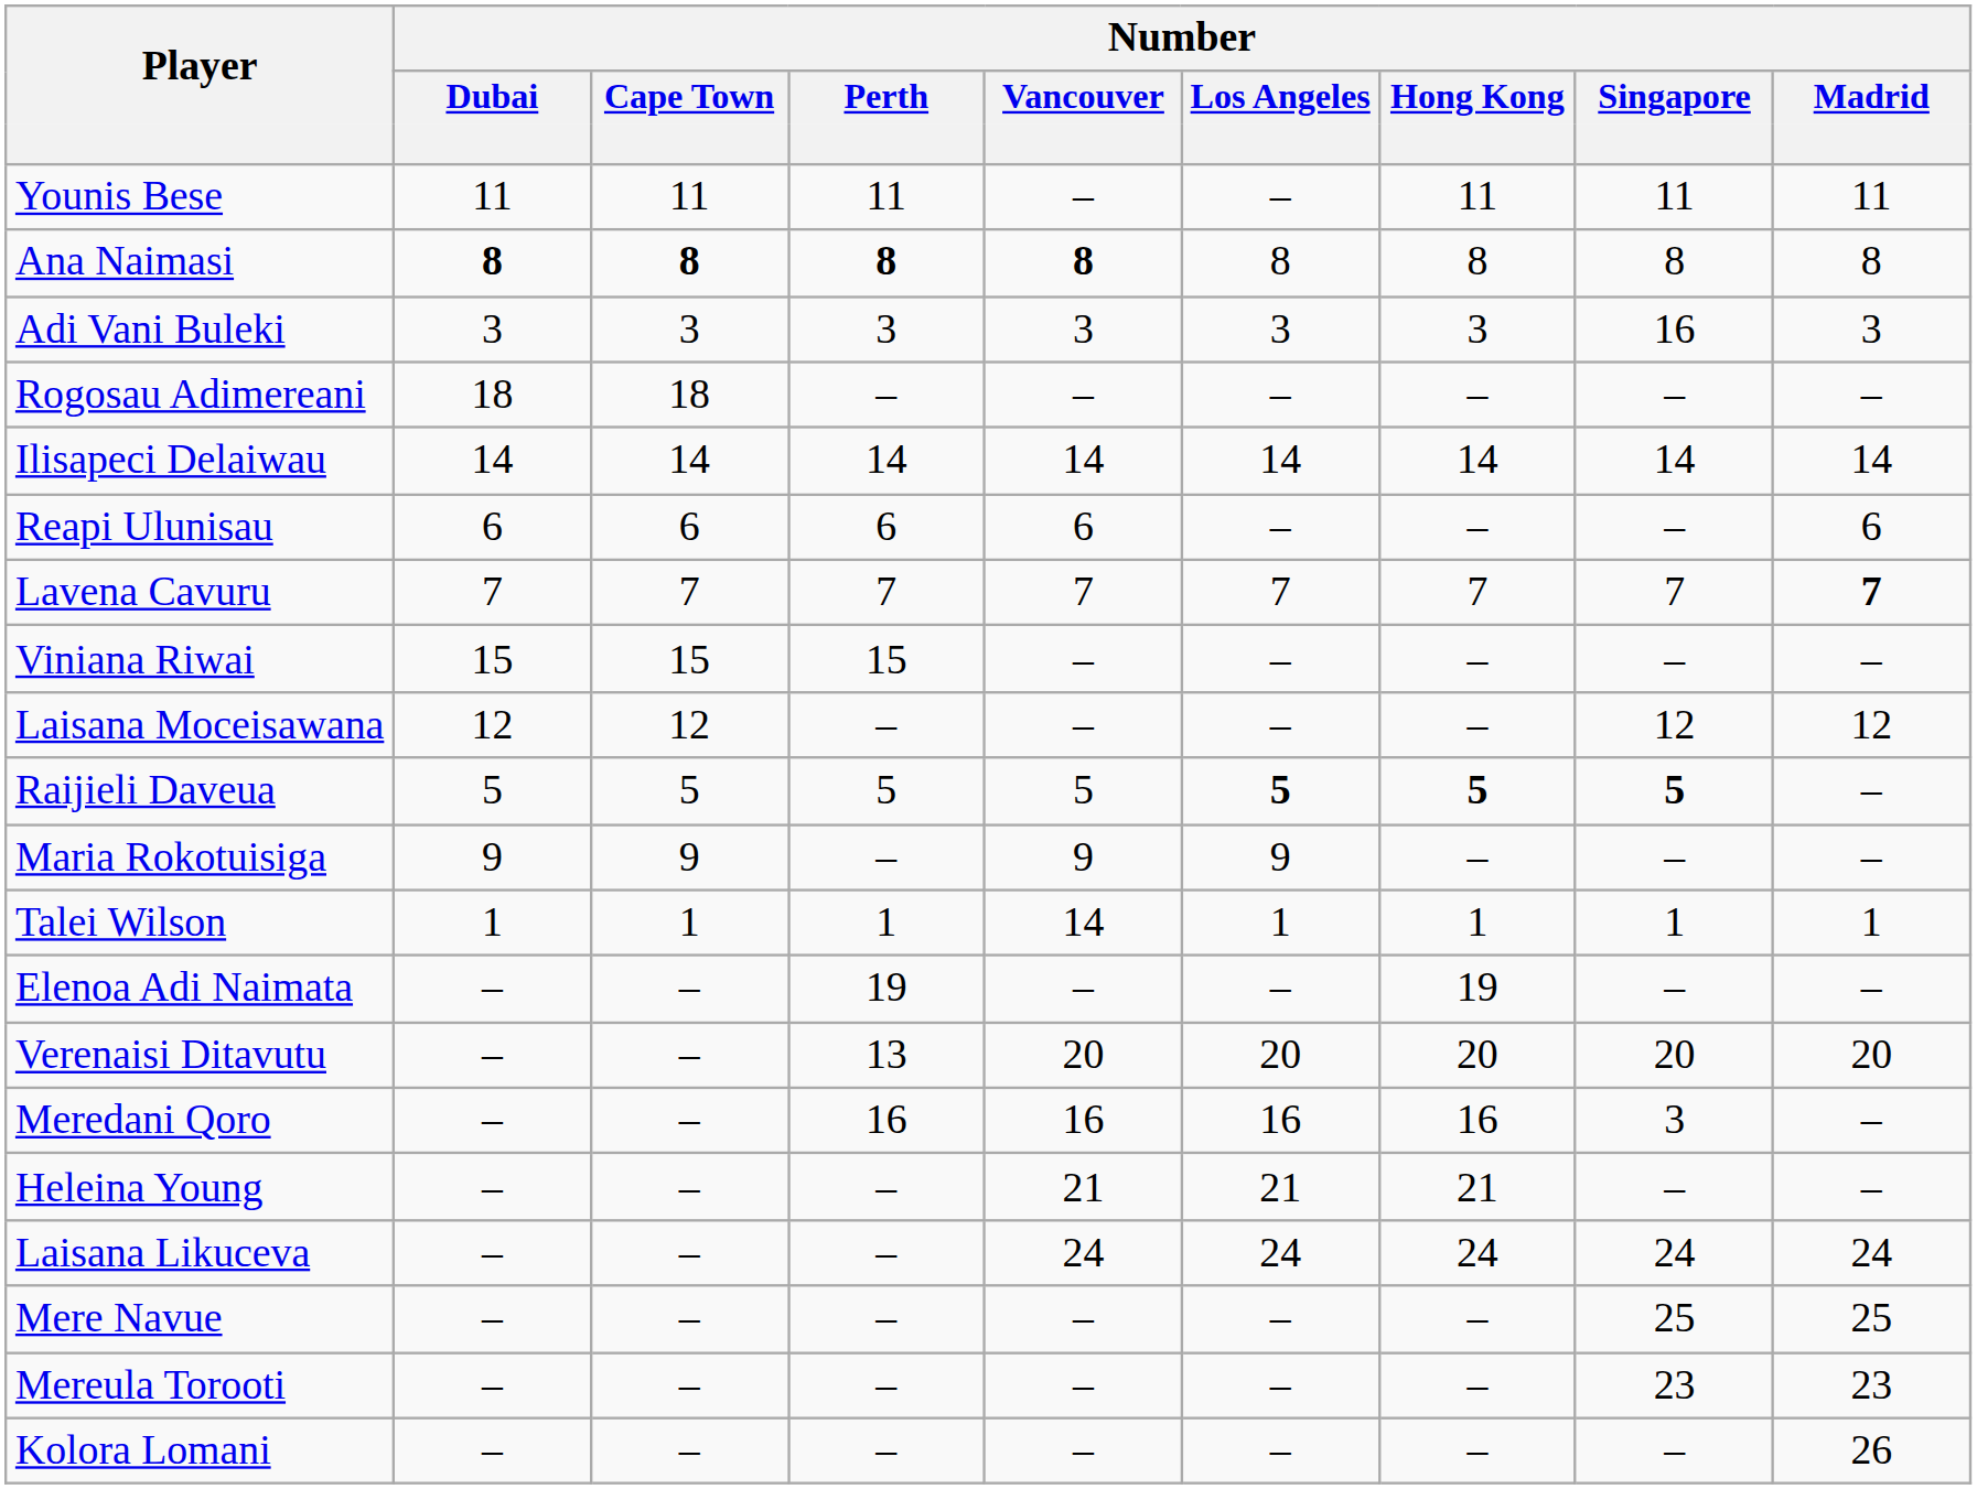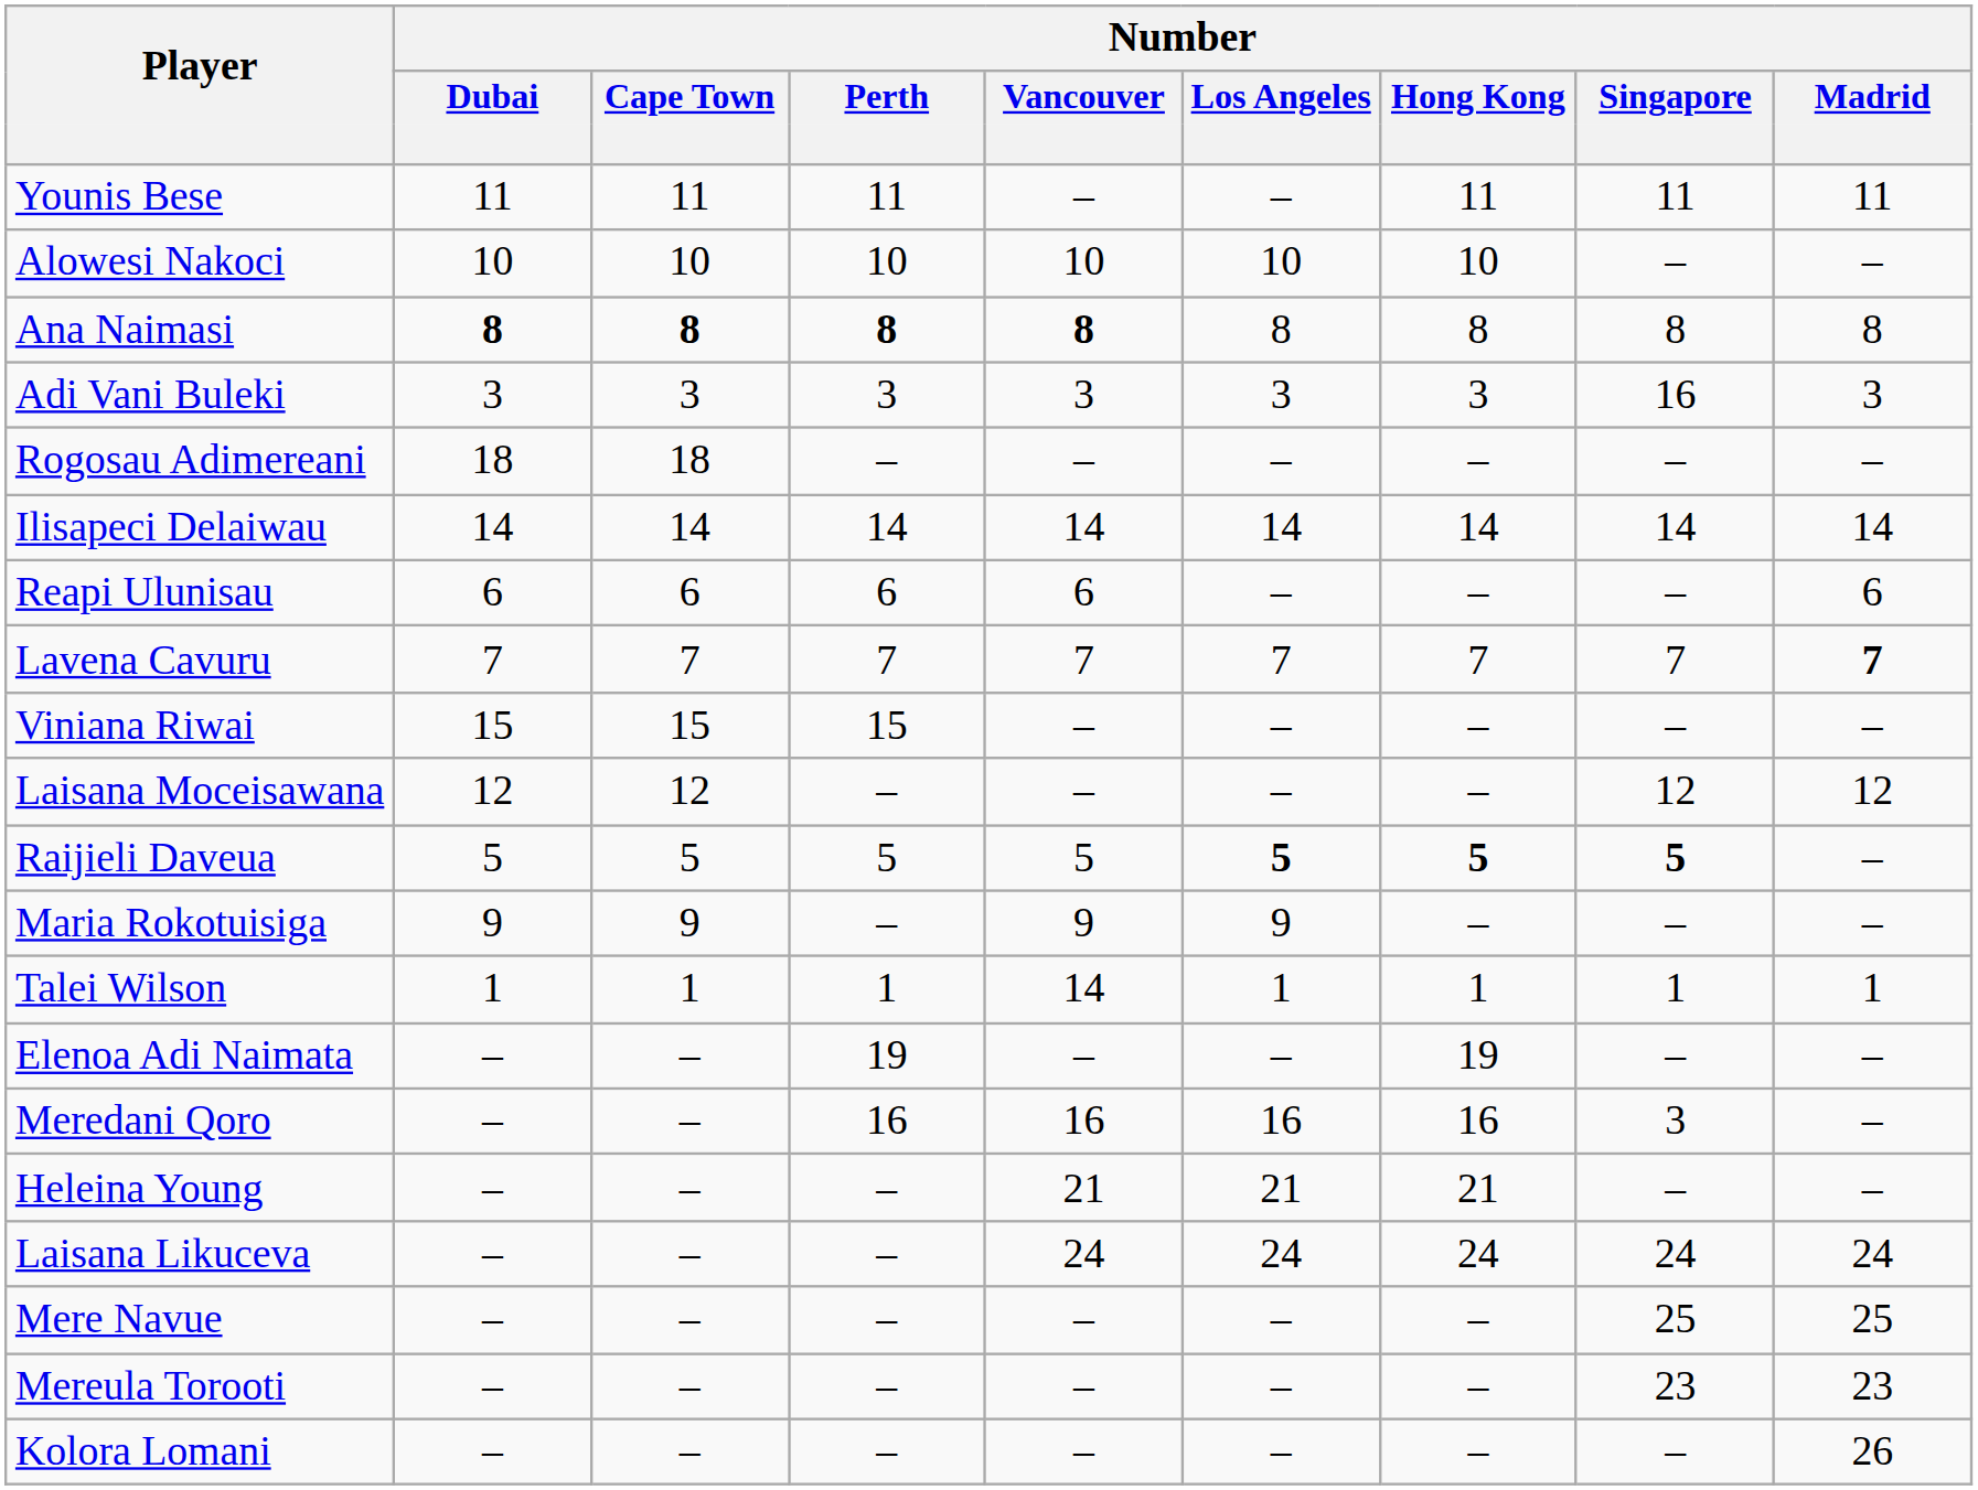+ row: Alowesi Nakoci | 10 | 10 | 10 | 10 | 10 | 10 | – | –
- row: Verenaisi Ditavutu | – | – | 13 | 20 | 20 | 20 | 20 | 20
